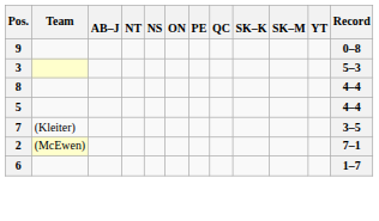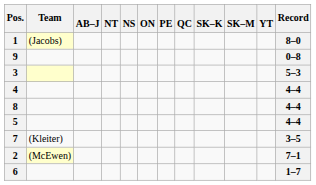+ row: 1 | (Jacobs) | 8–0
+ row: 4 | 4–4
